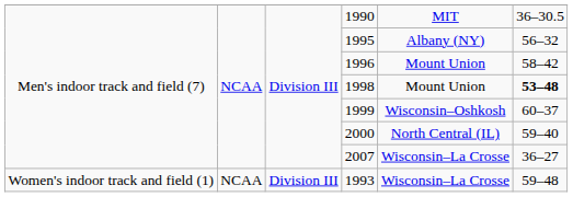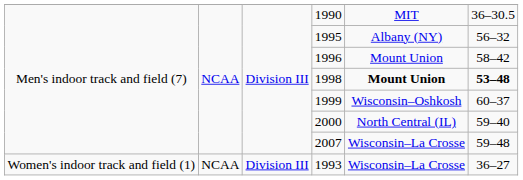1998 | column 5: normal -> bold
2007 | column 6: 36–27 -> 59–48
1993 | column 6: 59–48 -> 36–27
